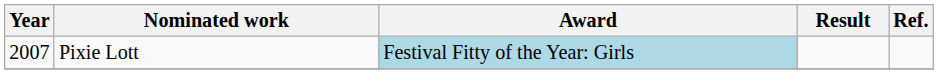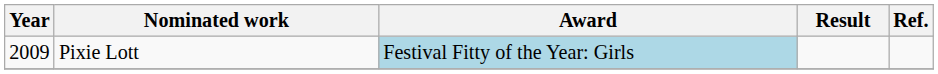Pixie Lott | Year: 2007 -> 2009
